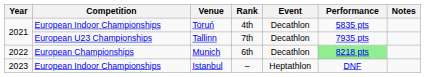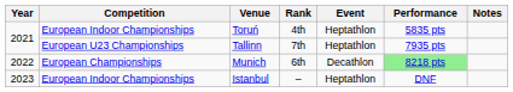Toruń | Event: Decathlon -> Heptathlon
Tallinn | Event: Decathlon -> Heptathlon
